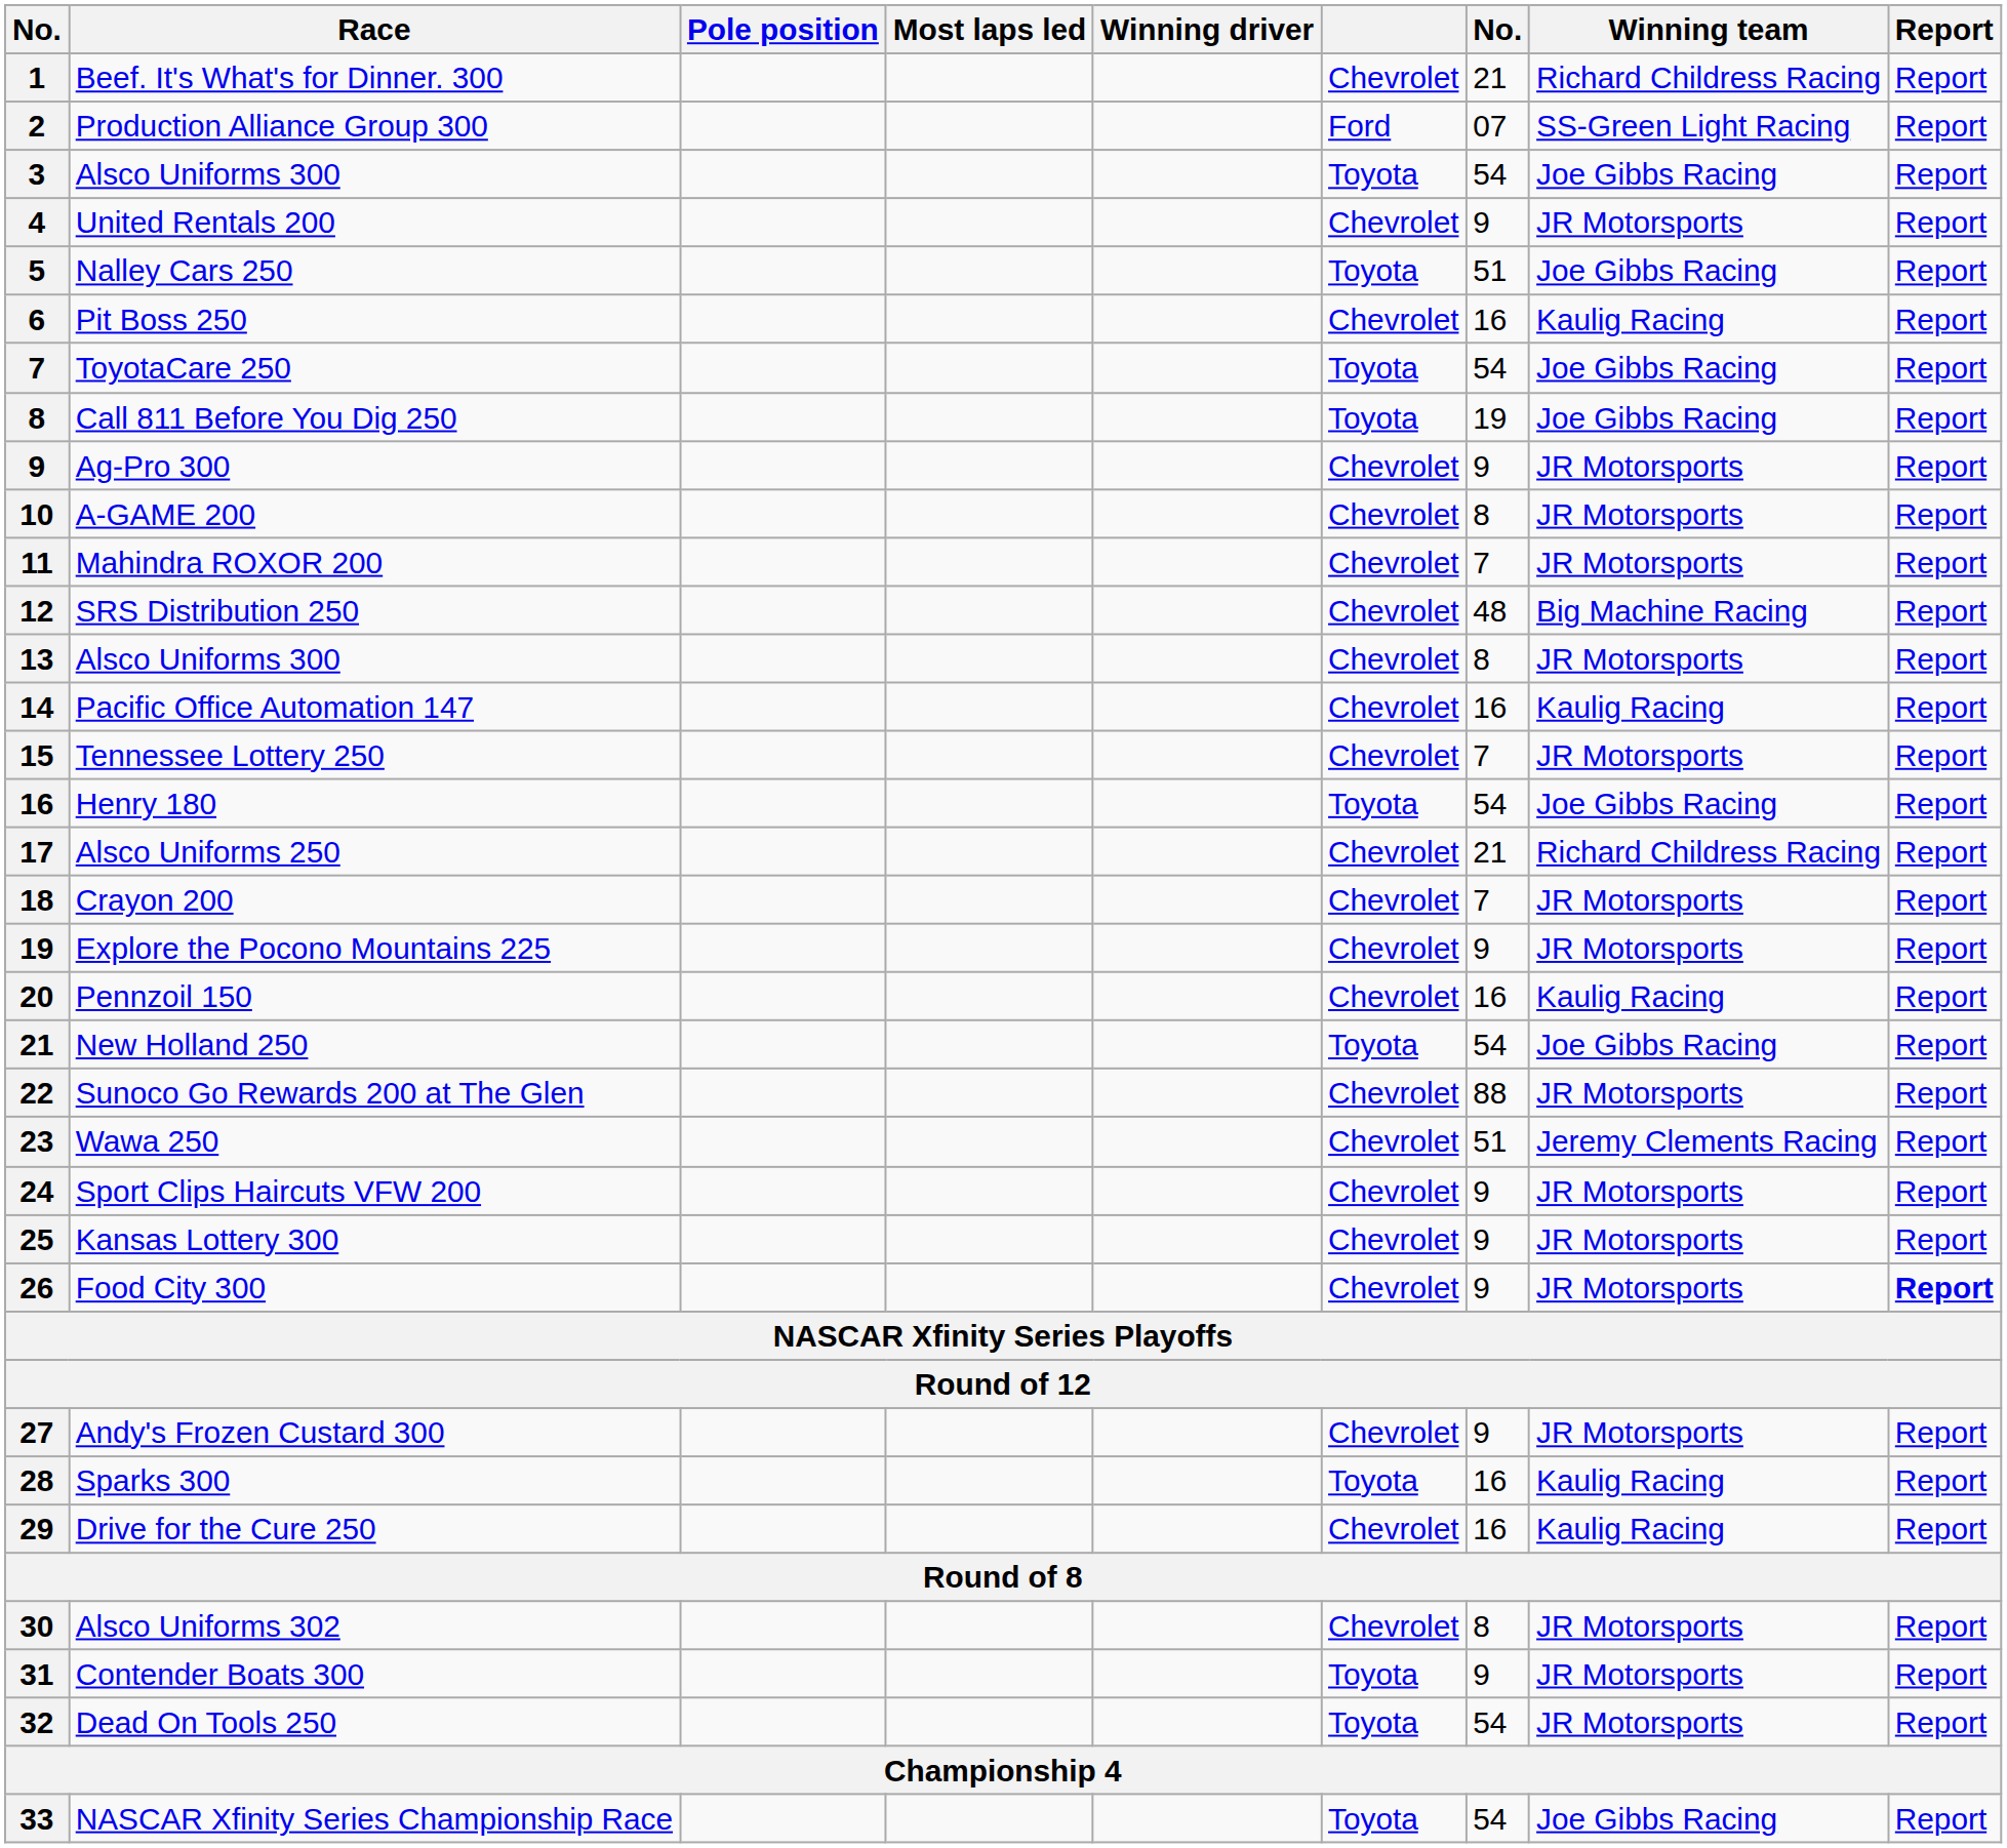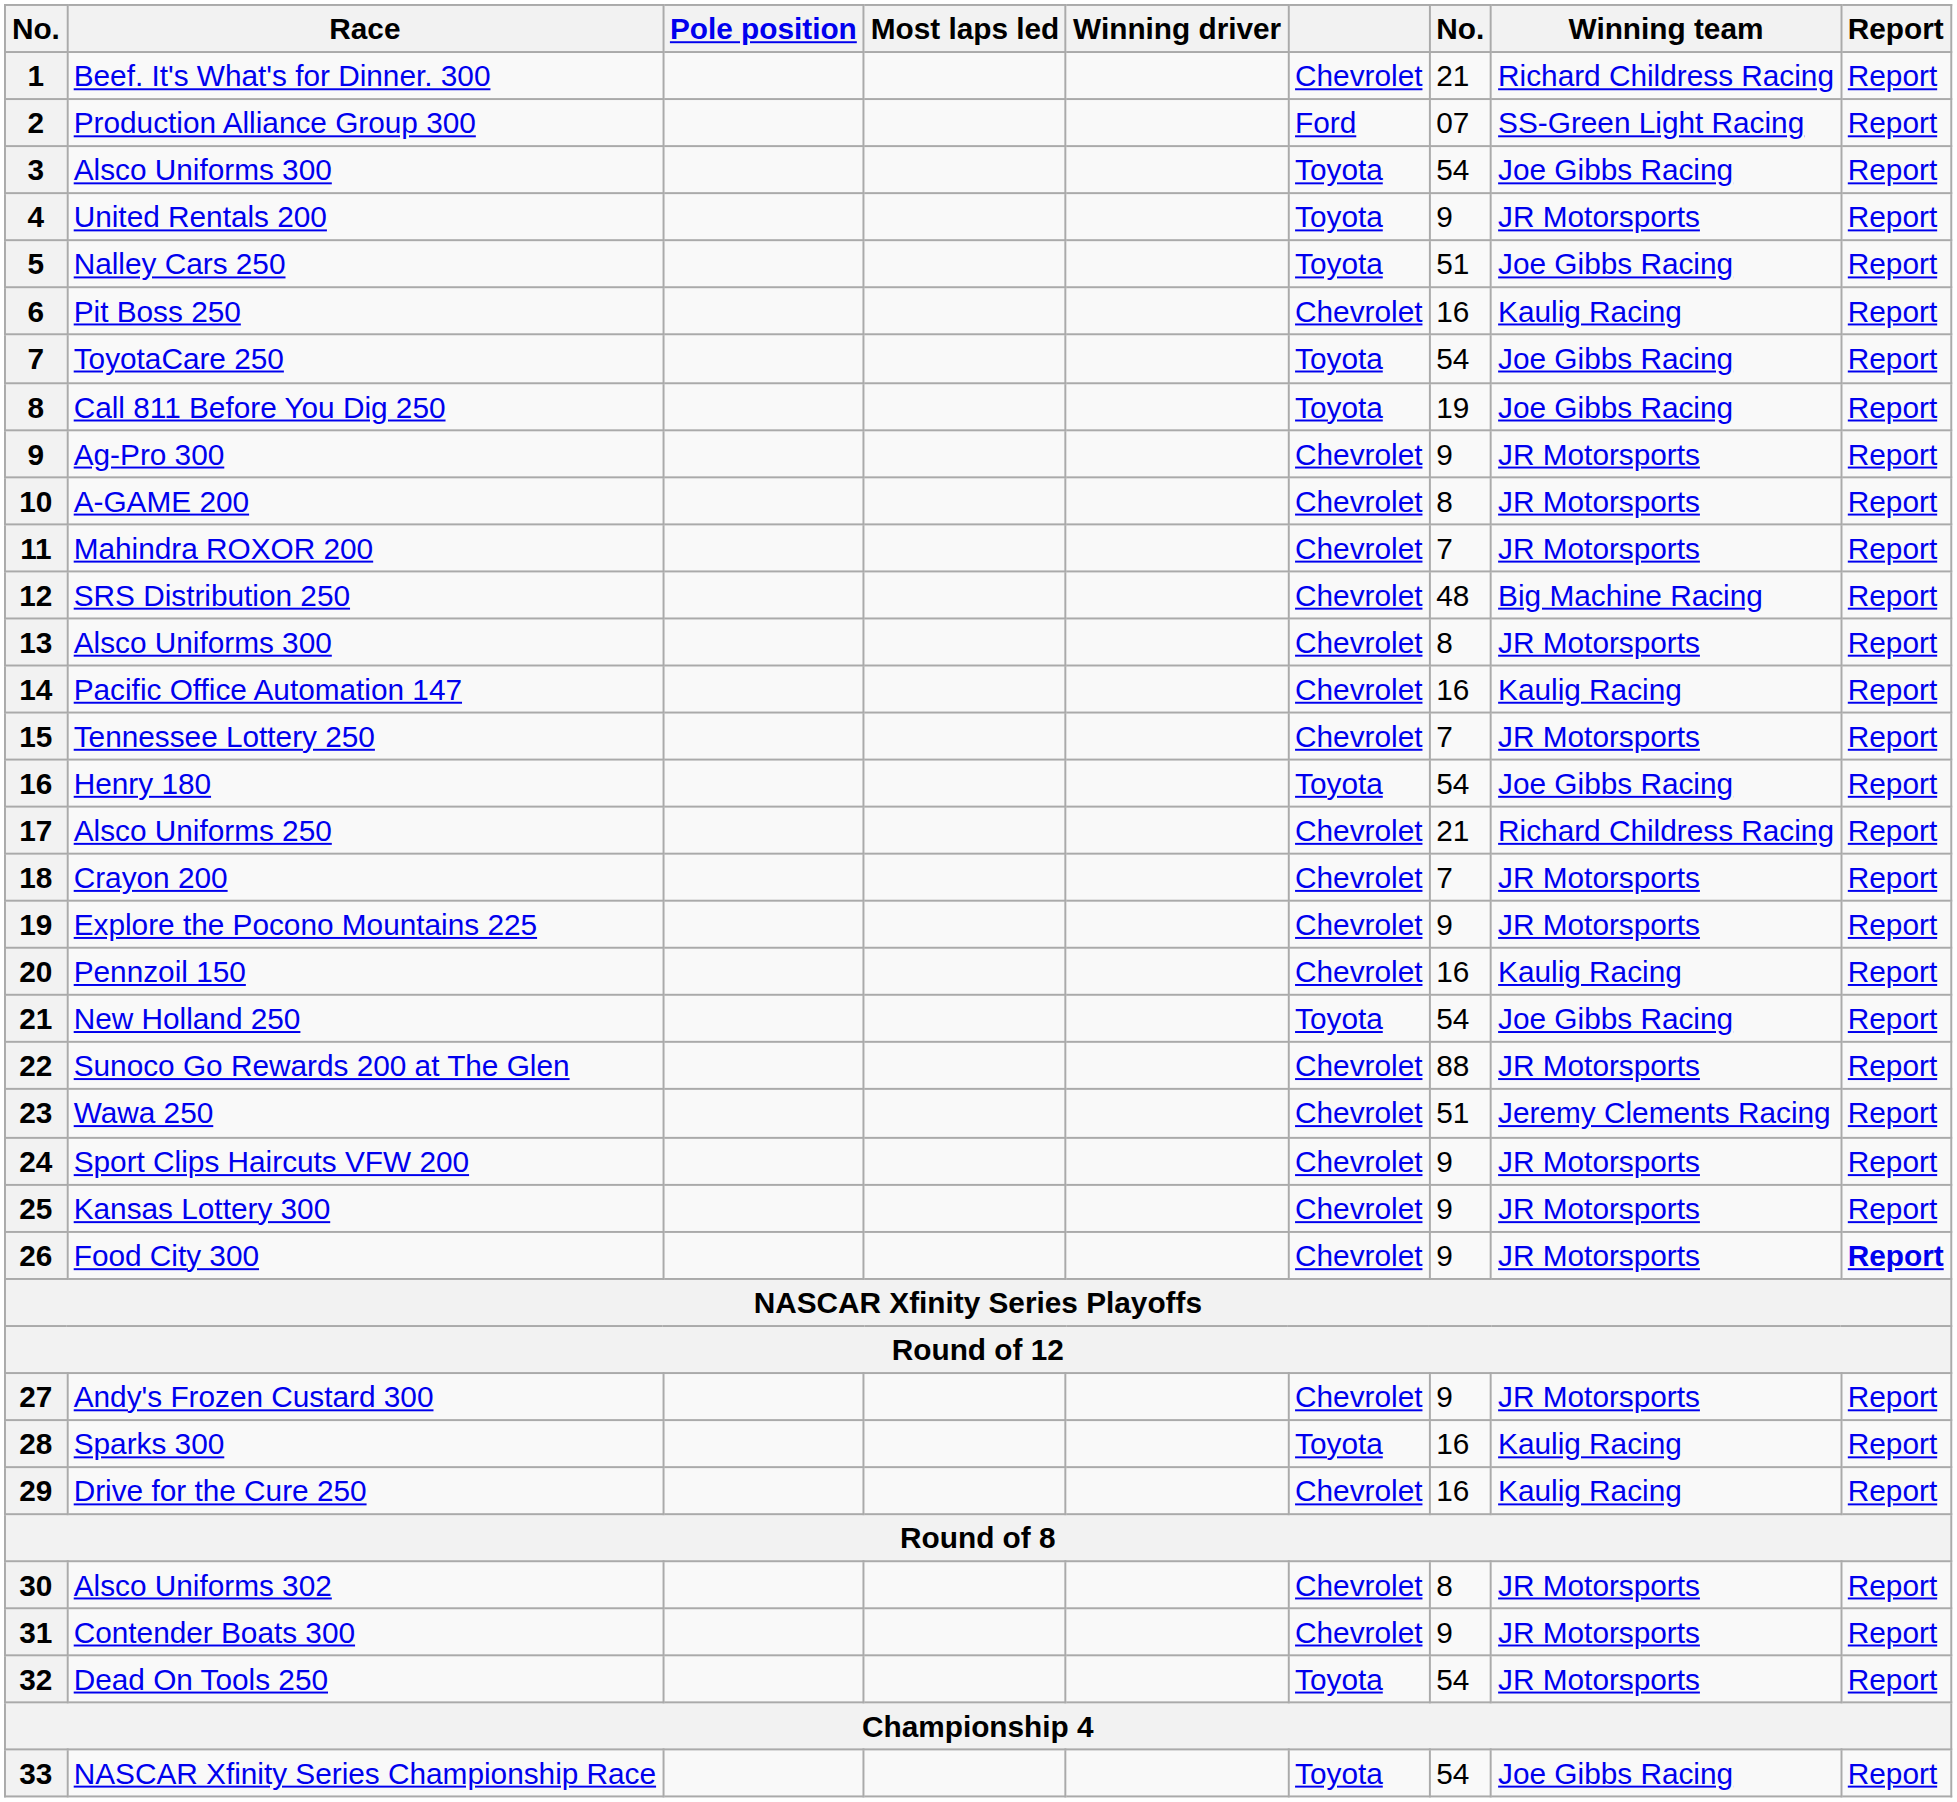United Rentals 200 | column 6: Chevrolet -> Toyota
Contender Boats 300 | column 6: Toyota -> Chevrolet
